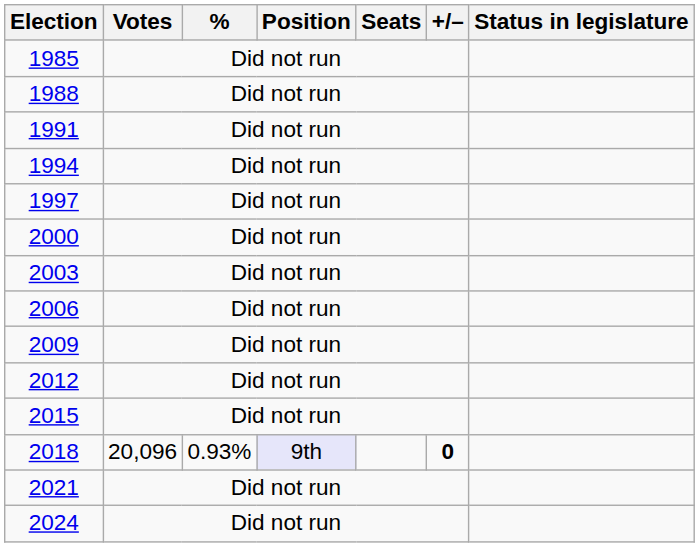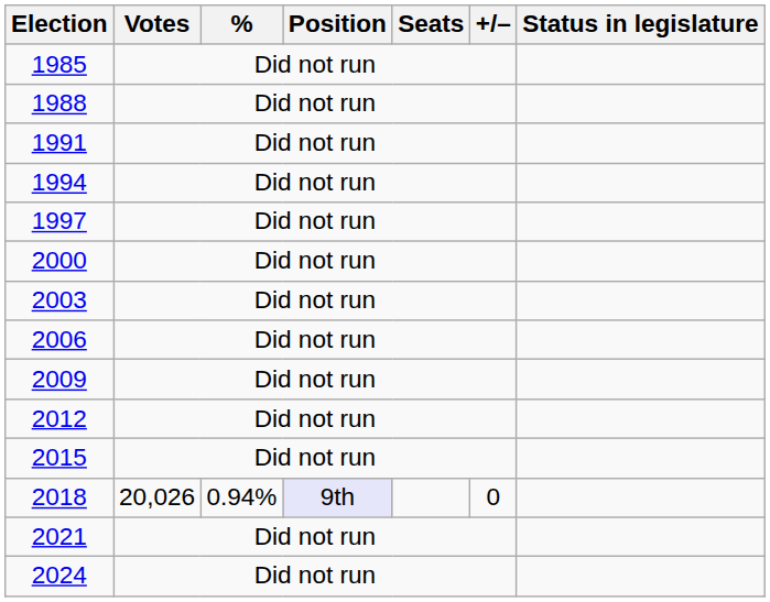2018 | Votes: 20,096 -> 20,026
2018 | %: 0.93% -> 0.94%
2018 | +/–: bold -> normal
